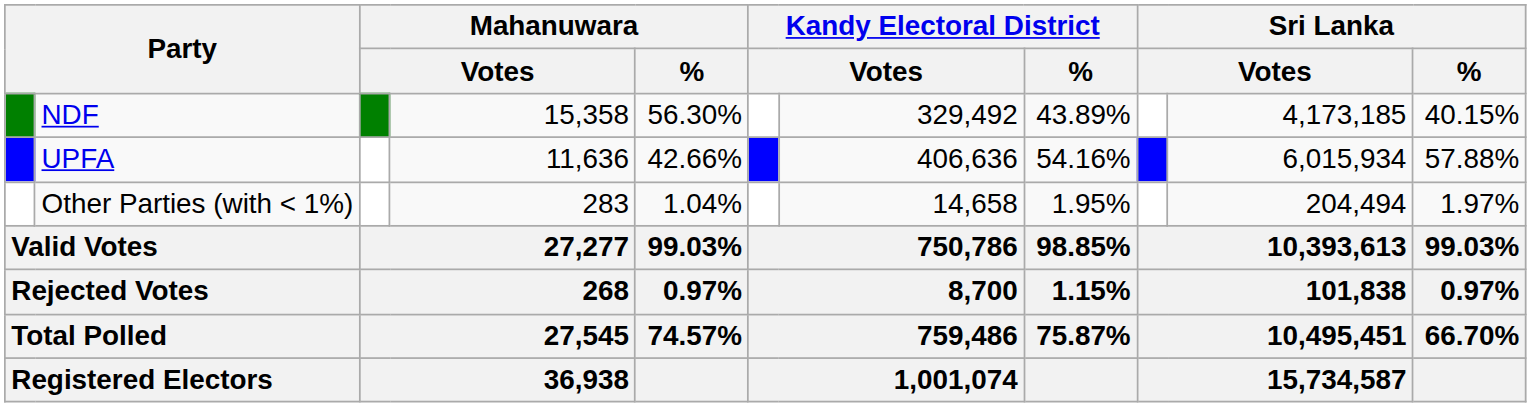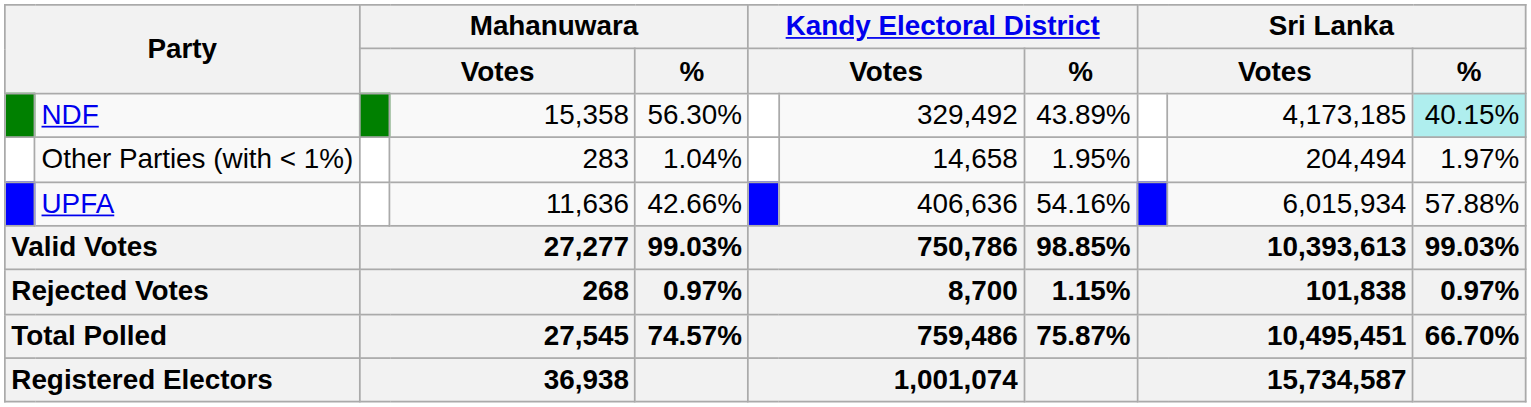NDF | Sri Lanka / %: no background -> paleturquoise background
rows swapped: UPFA <-> Other Parties (with < 1%)
